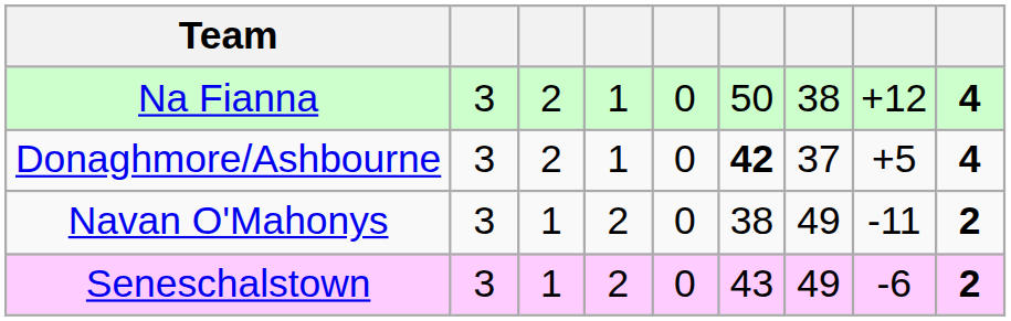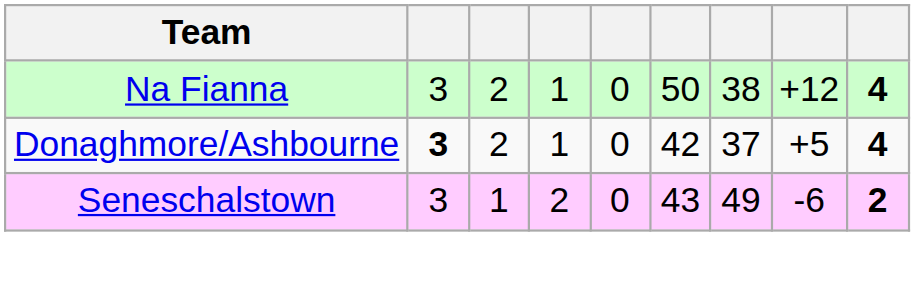Donaghmore/Ashbourne | column 2: normal -> bold
Donaghmore/Ashbourne | column 6: bold -> normal
- row: Navan O'Mahonys | 3 | 1 | 2 | 0 | 38 | 49 | -11 | 2
